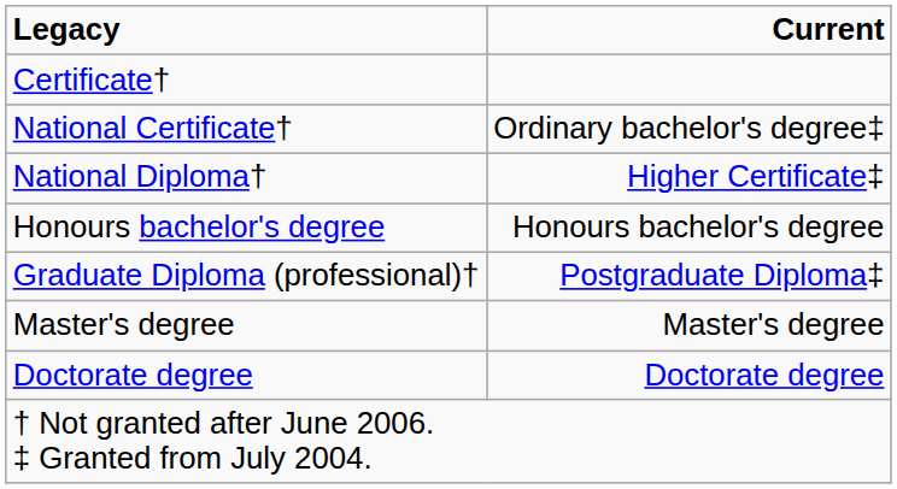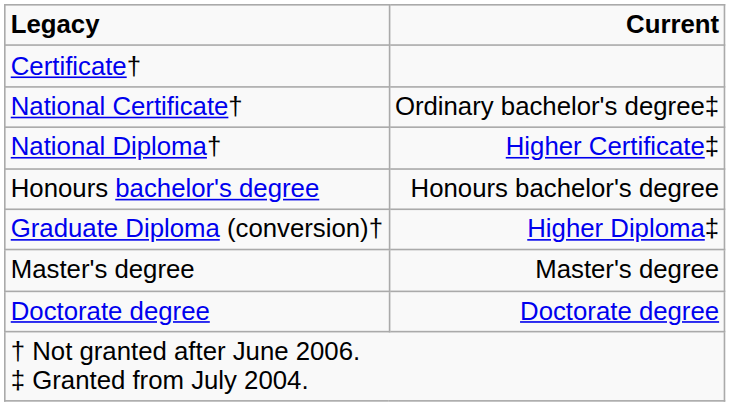+ row: Graduate Diploma (conversion)† | Higher Diploma‡
- row: Graduate Diploma (professional)† | Postgraduate Diploma‡
